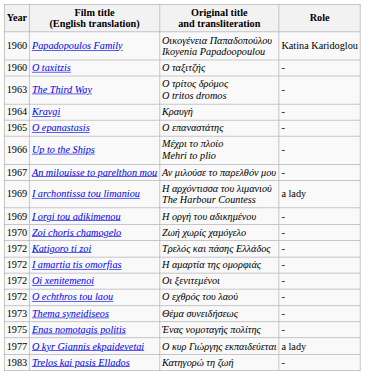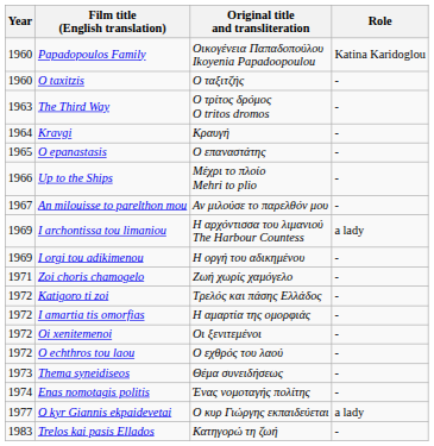Zoi choris chamogelo | Year: 1970 -> 1971
Enas nomotagis politis | Year: 1975 -> 1974
